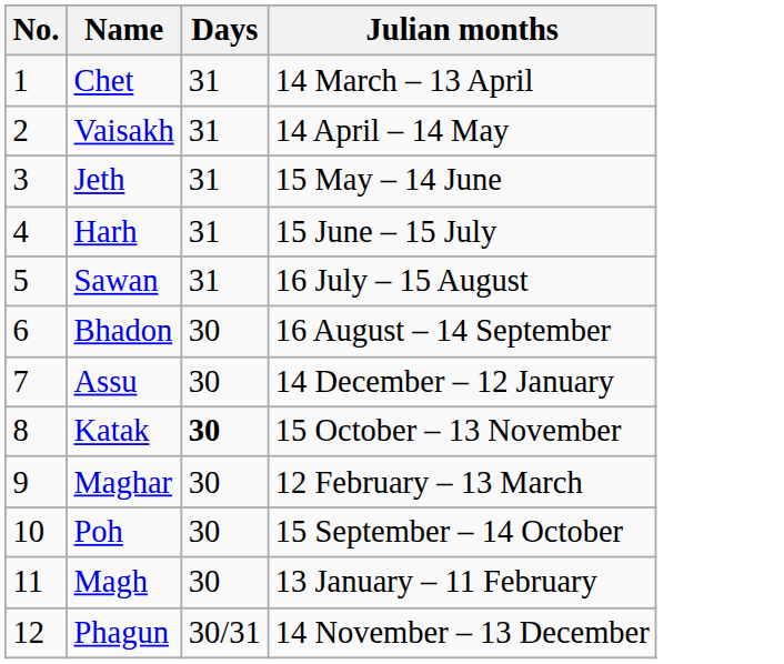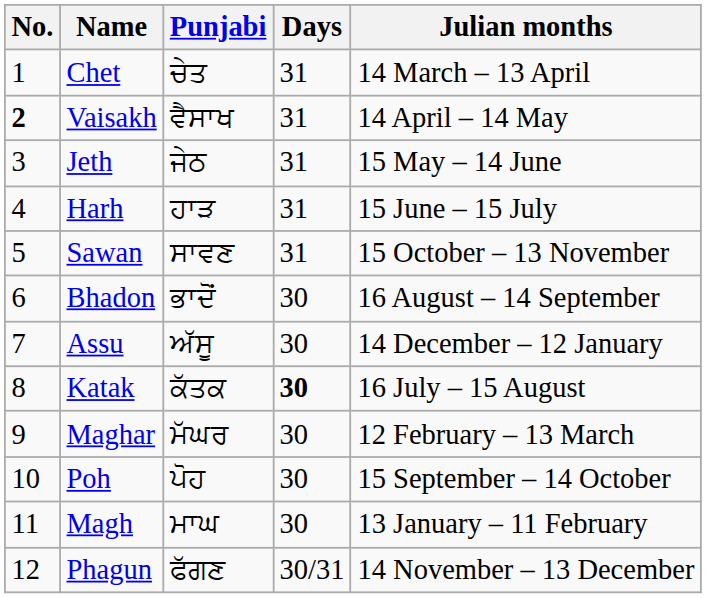+ column: Punjabi | ਚੇਤ | ਵੈਸਾਖ | ਜੇਠ | ਹਾੜ | ਸਾਵਣ | ਭਾਦੋਂ | ਅੱਸੂ | ਕੱਤਕ | ਮੱਘਰ | ਪੋਹ | ਮਾਘ | ਫੱਗਣ
Vaisakh | No.: normal -> bold
Sawan | Julian months: 16 July – 15 August -> 15 October – 13 November
Katak | Julian months: 15 October – 13 November -> 16 July – 15 August
